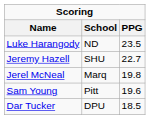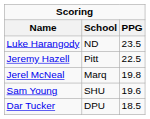Jeremy Hazell | School: SHU -> Pitt
Jeremy Hazell | PPG: 22.7 -> 22.5
Sam Young | School: Pitt -> SHU
